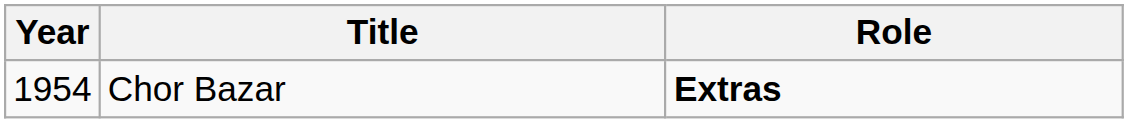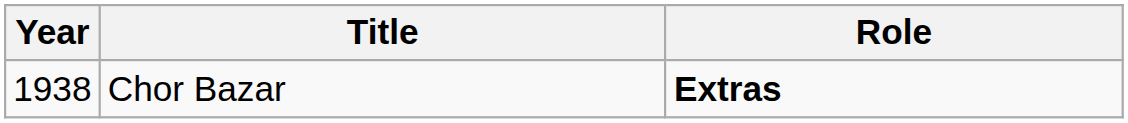Chor Bazar | Year: 1954 -> 1938
